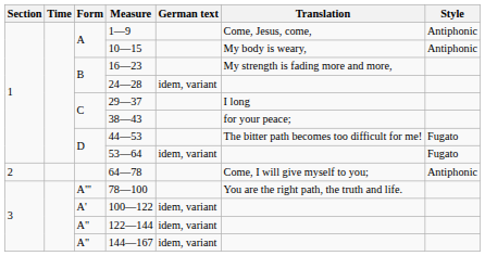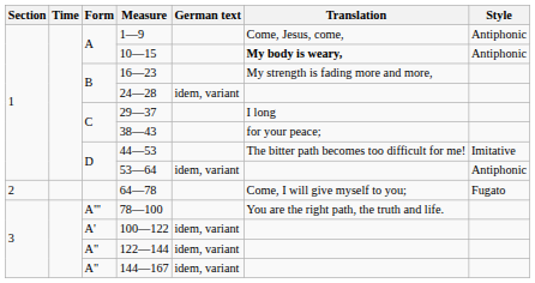10—15 | Translation: normal -> bold
44—53 | Style: Fugato -> Imitative
53—64 | Style: Fugato -> Antiphonic
64—78 | Style: Antiphonic -> Fugato
